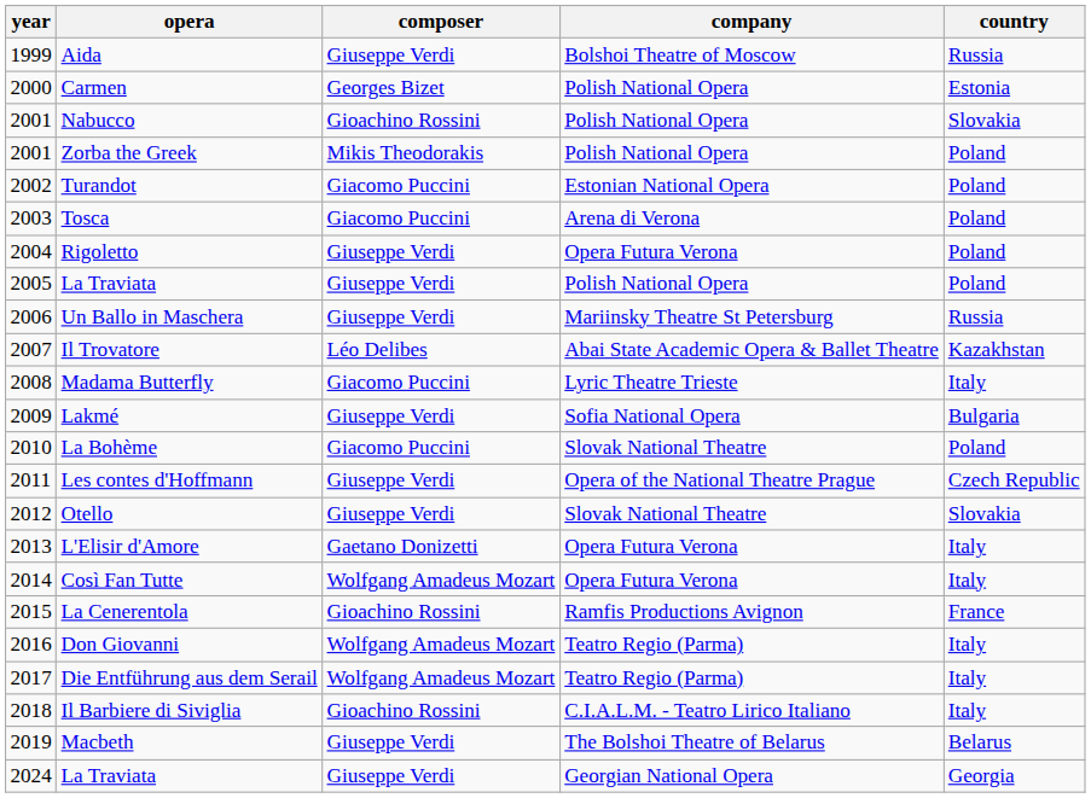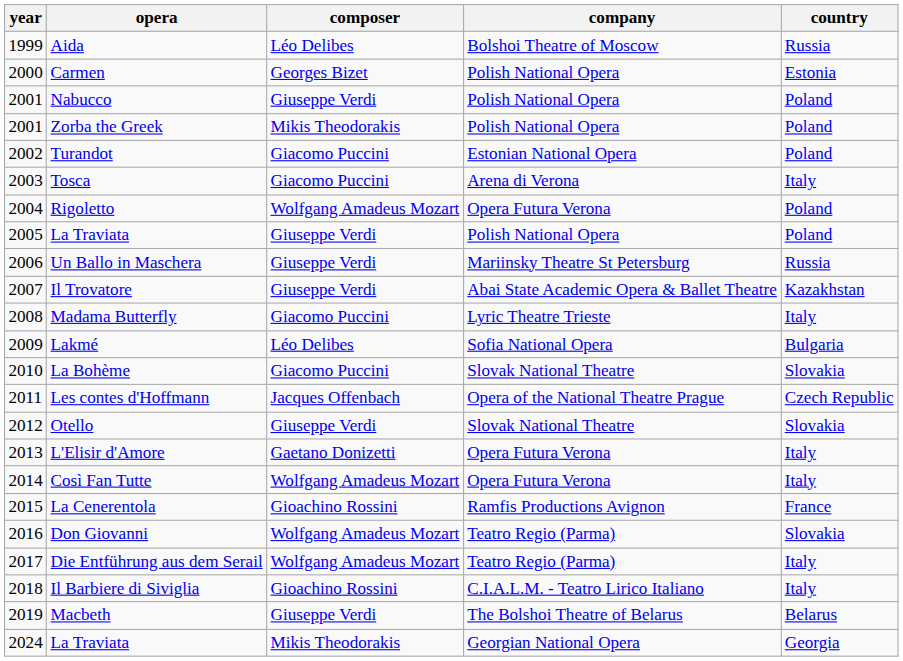Aida | composer: Giuseppe Verdi -> Léo Delibes
Nabucco | composer: Gioachino Rossini -> Giuseppe Verdi
Nabucco | country: Slovakia -> Poland
Tosca | country: Poland -> Italy
Rigoletto | composer: Giuseppe Verdi -> Wolfgang Amadeus Mozart
Il Trovatore | composer: Léo Delibes -> Giuseppe Verdi
Lakmé | composer: Giuseppe Verdi -> Léo Delibes
La Bohème | country: Poland -> Slovakia
Les contes d'Hoffmann | composer: Giuseppe Verdi -> Jacques Offenbach
Don Giovanni | country: Italy -> Slovakia
2024 / La Traviata | composer: Giuseppe Verdi -> Mikis Theodorakis
